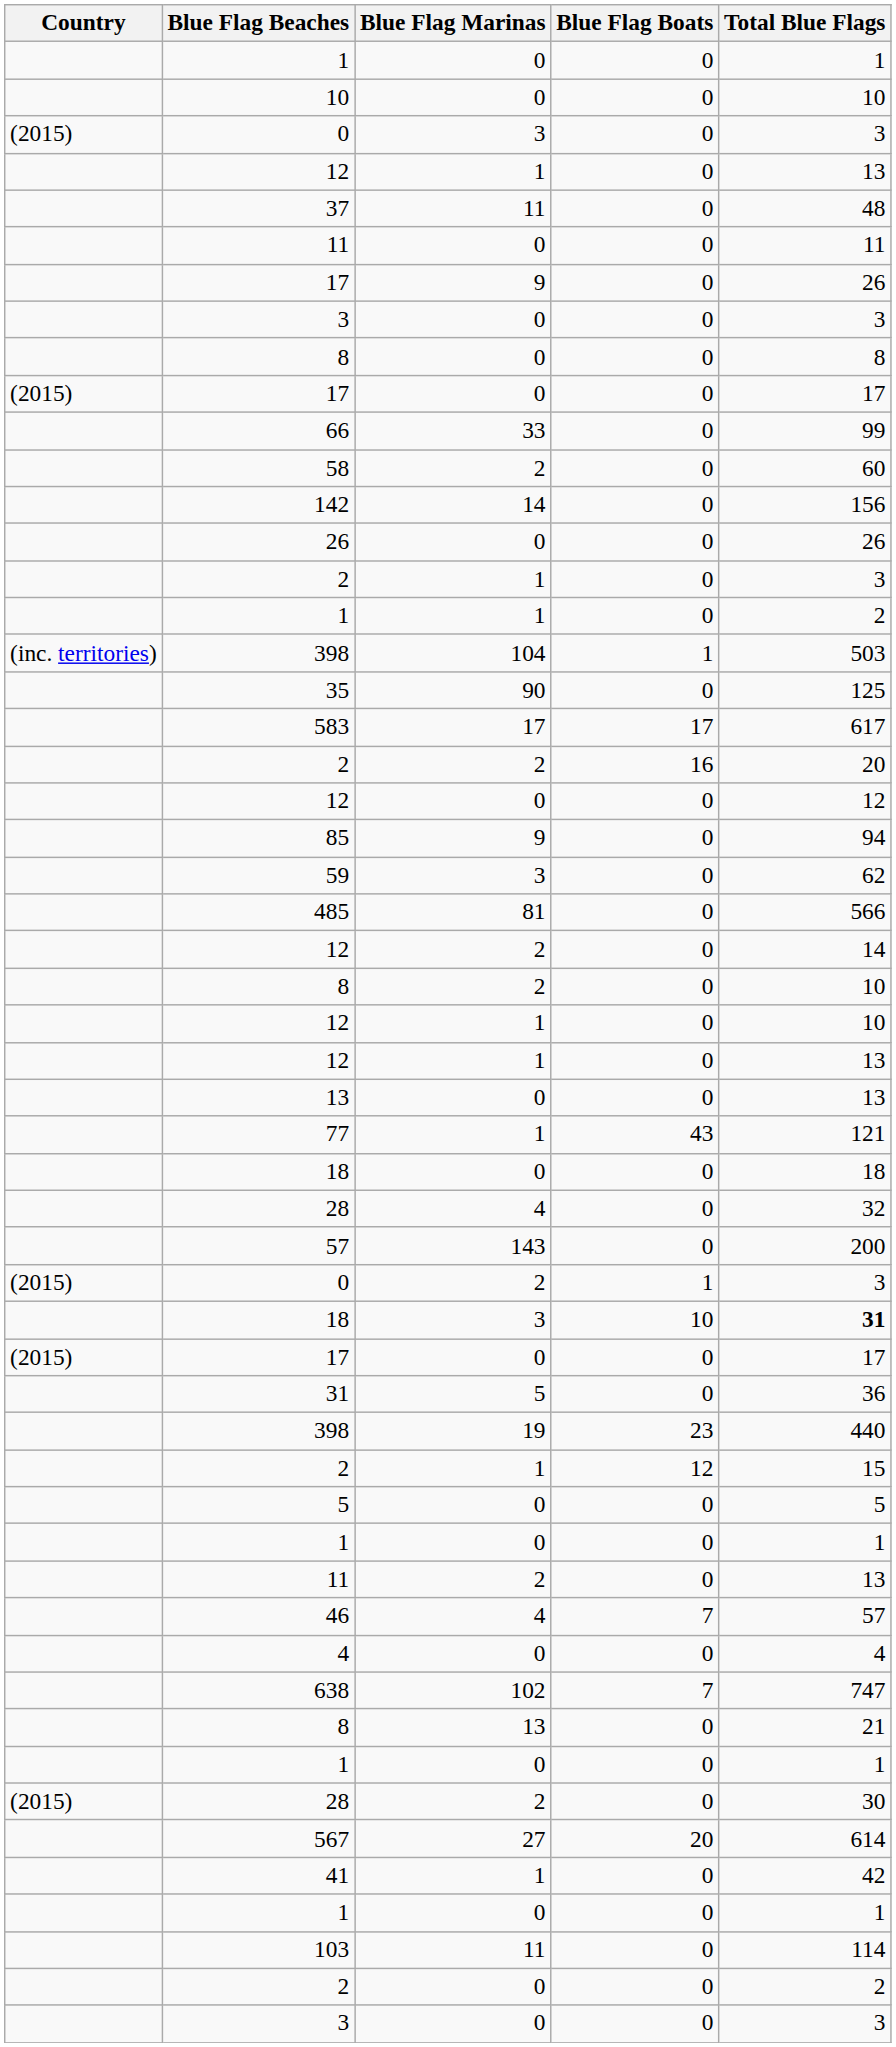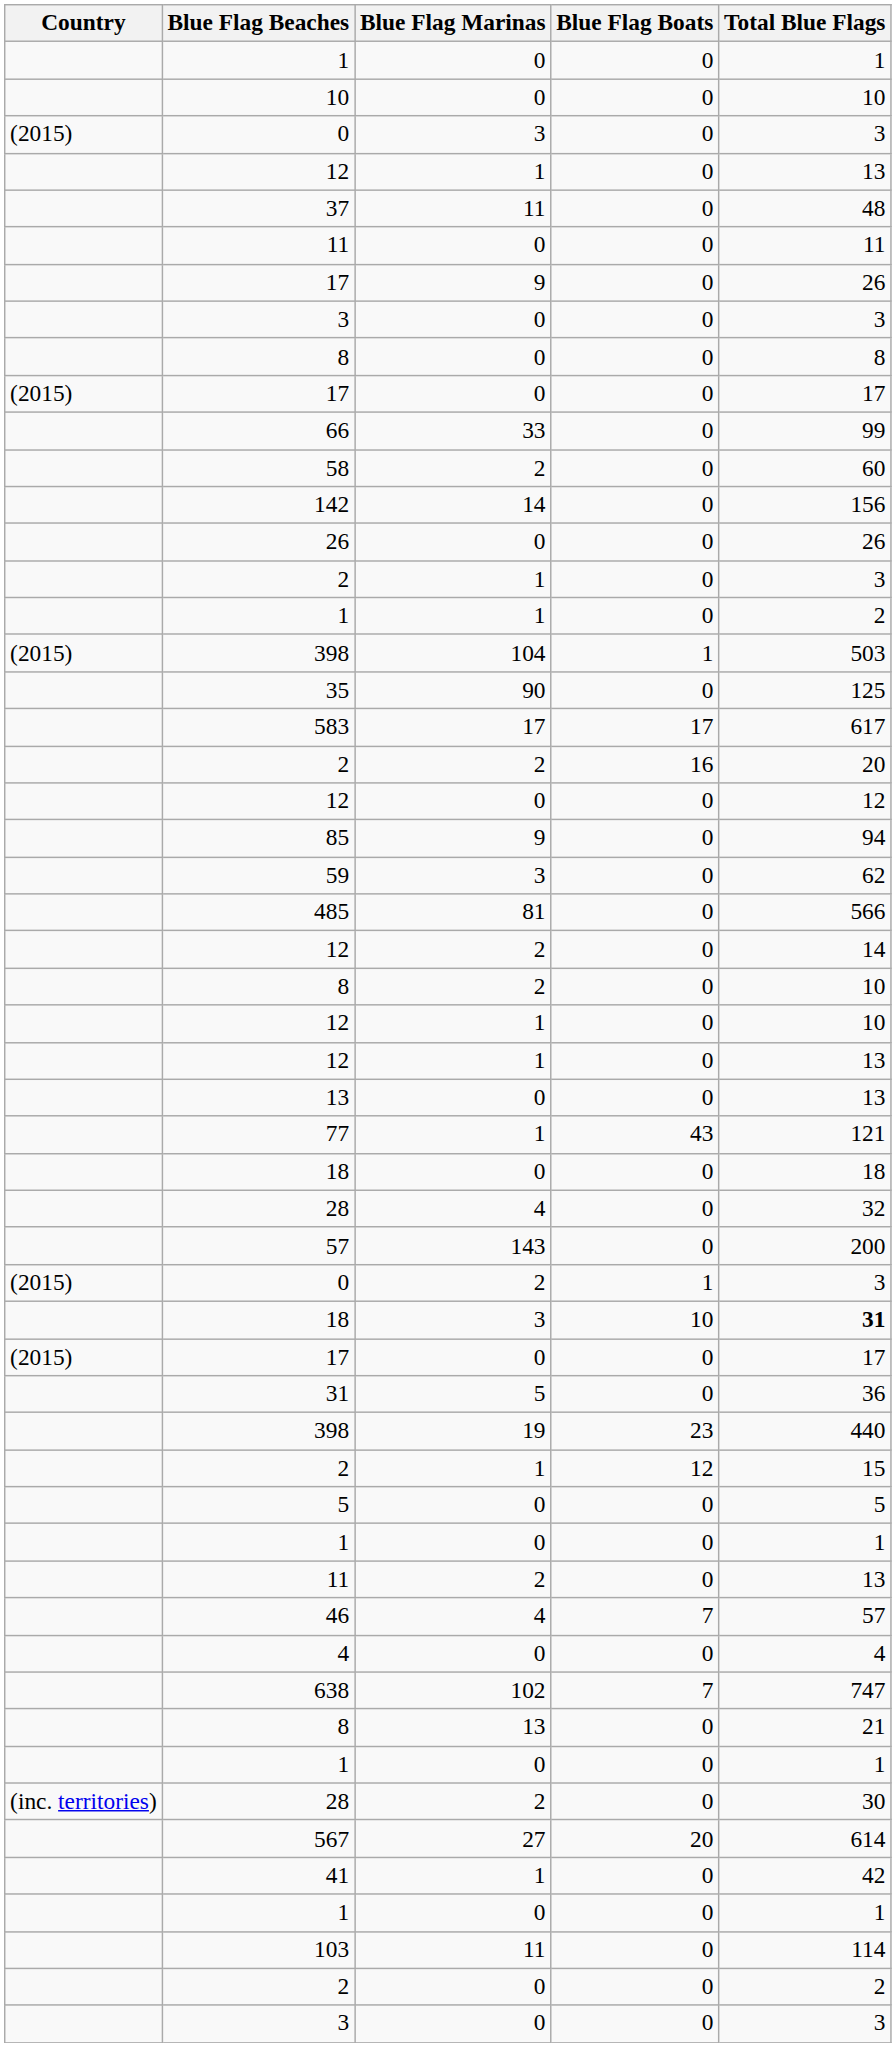398 / 104 | Country: (inc. territories) -> (2015)
28 / 2 | Country: (2015) -> (inc. territories)
